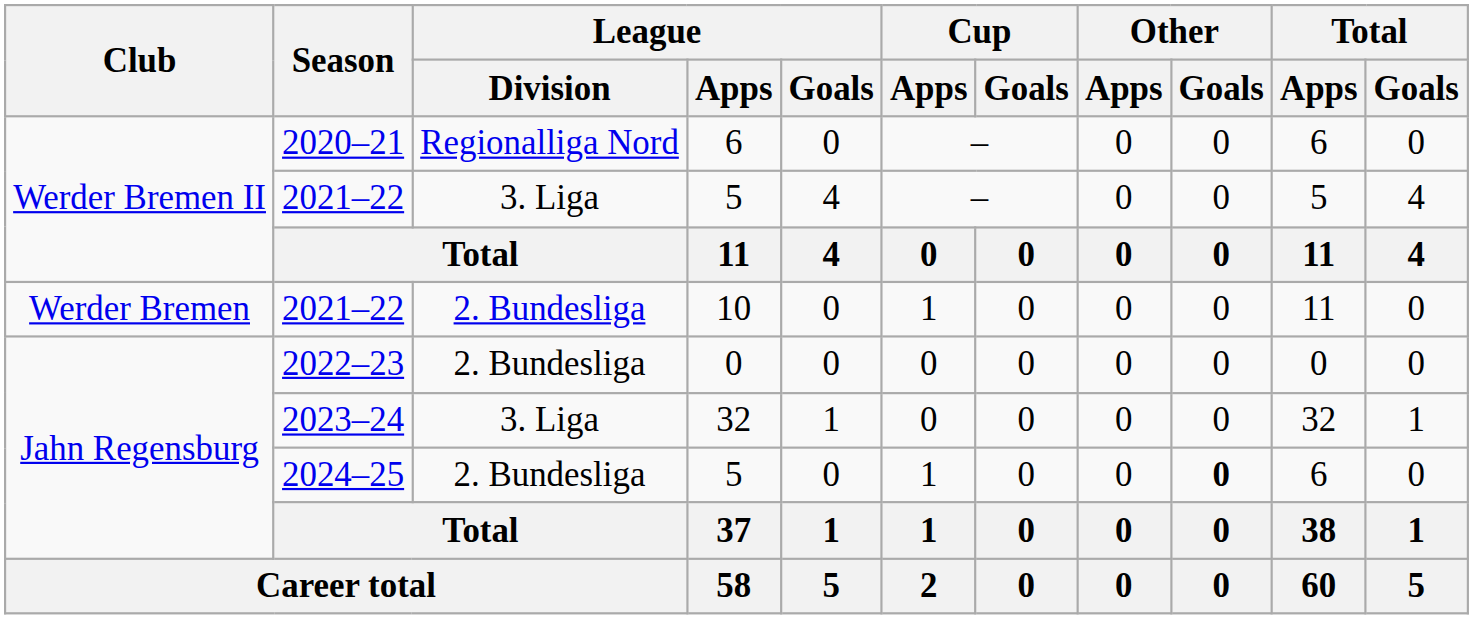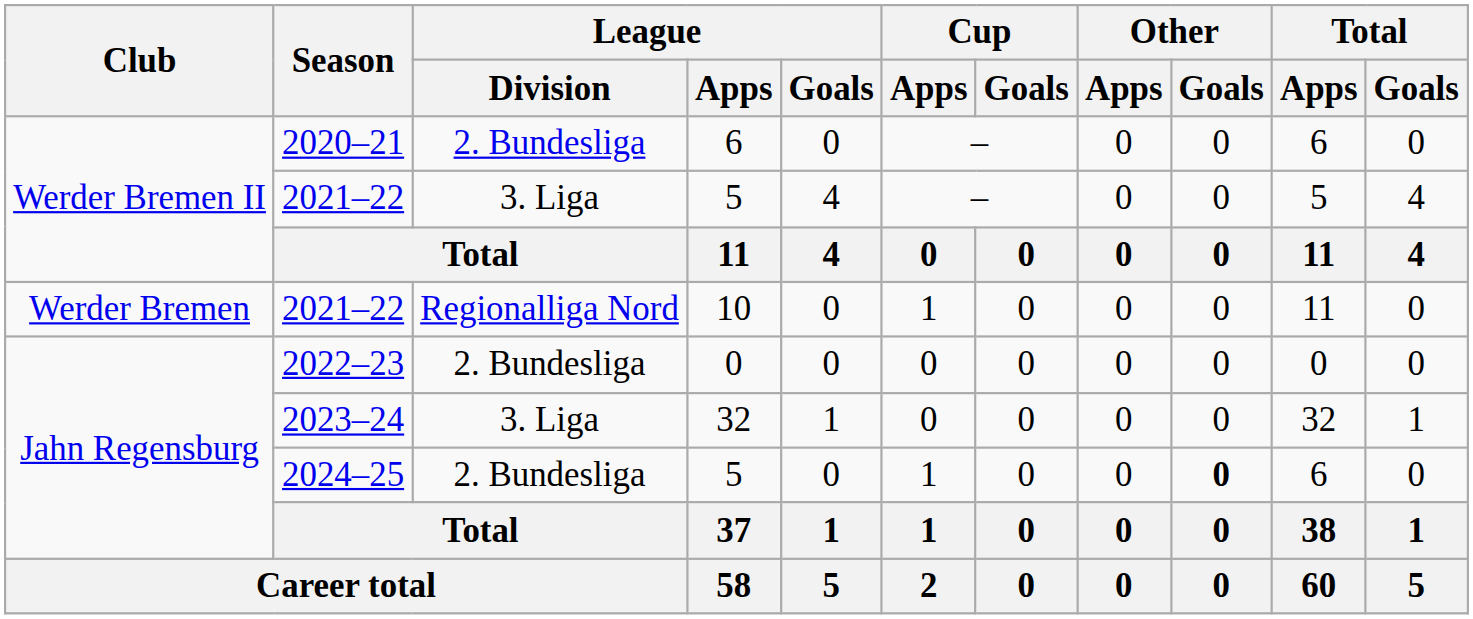2020–21 | League / Division: Regionalliga Nord -> 2. Bundesliga
2021–22 / 10 | League / Division: 2. Bundesliga -> Regionalliga Nord
